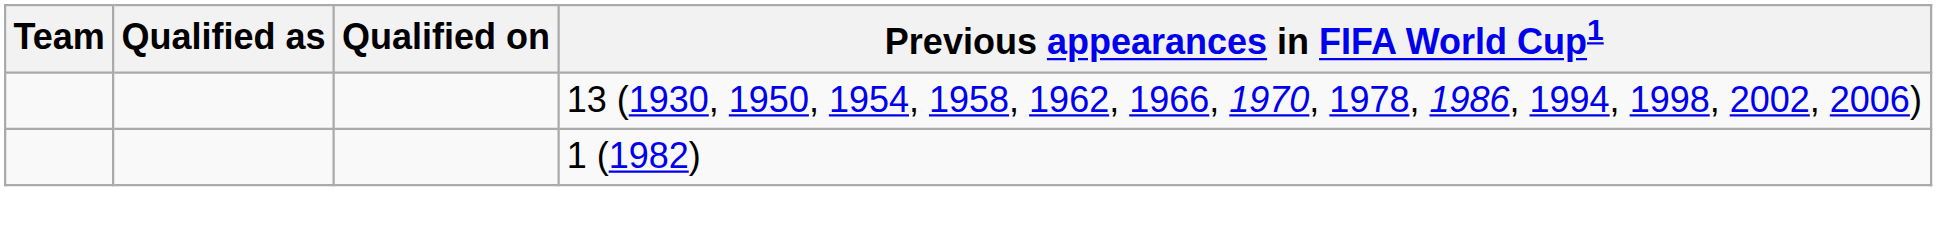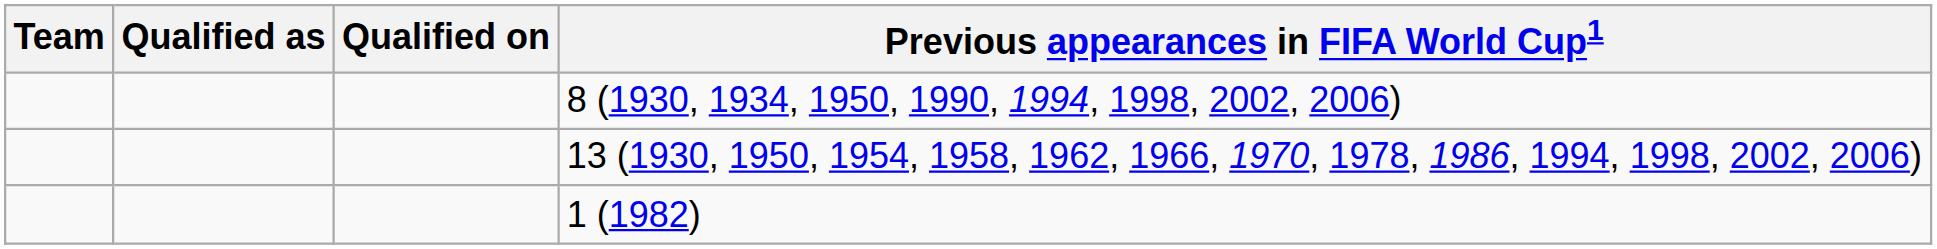+ row: 8 (1930, 1934, 1950, 1990, 1994, 1998, 2002, 2006)
